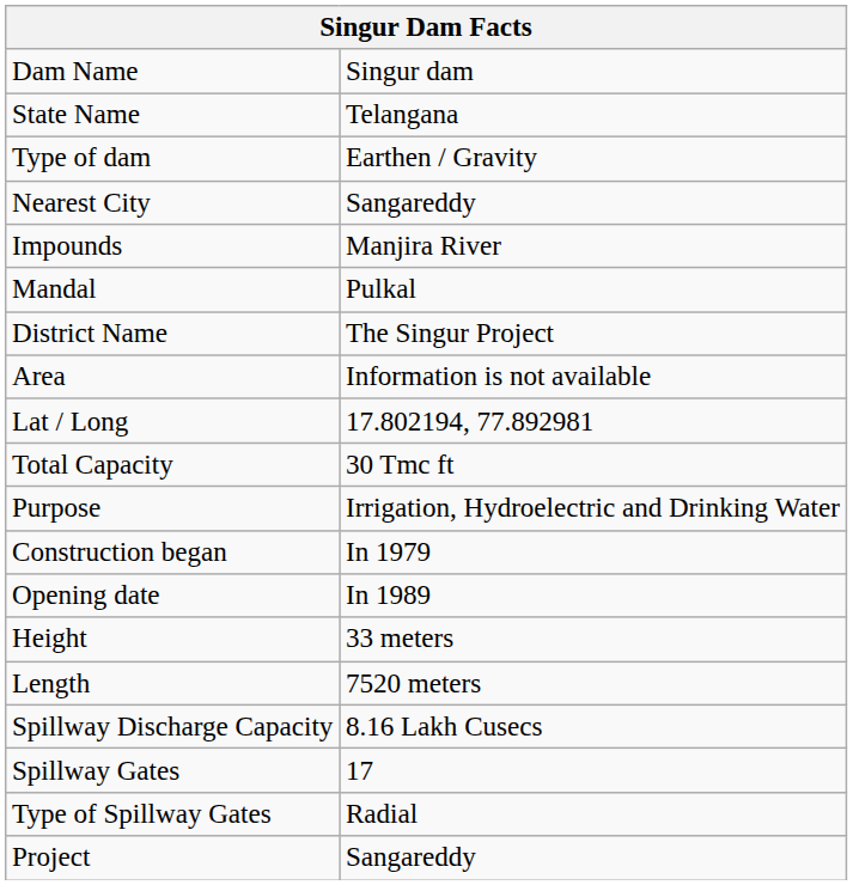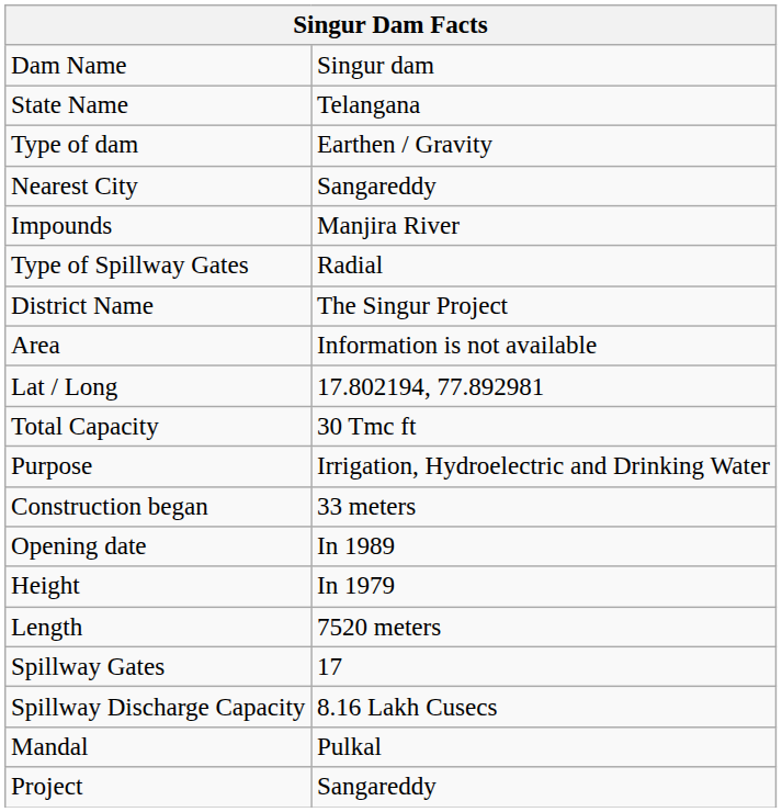rows swapped: Mandal <-> Type of Spillway Gates
Construction began | column 2: In 1979 -> 33 meters
Height | column 2: 33 meters -> In 1979
rows swapped: Spillway Gates <-> Spillway Discharge Capacity
